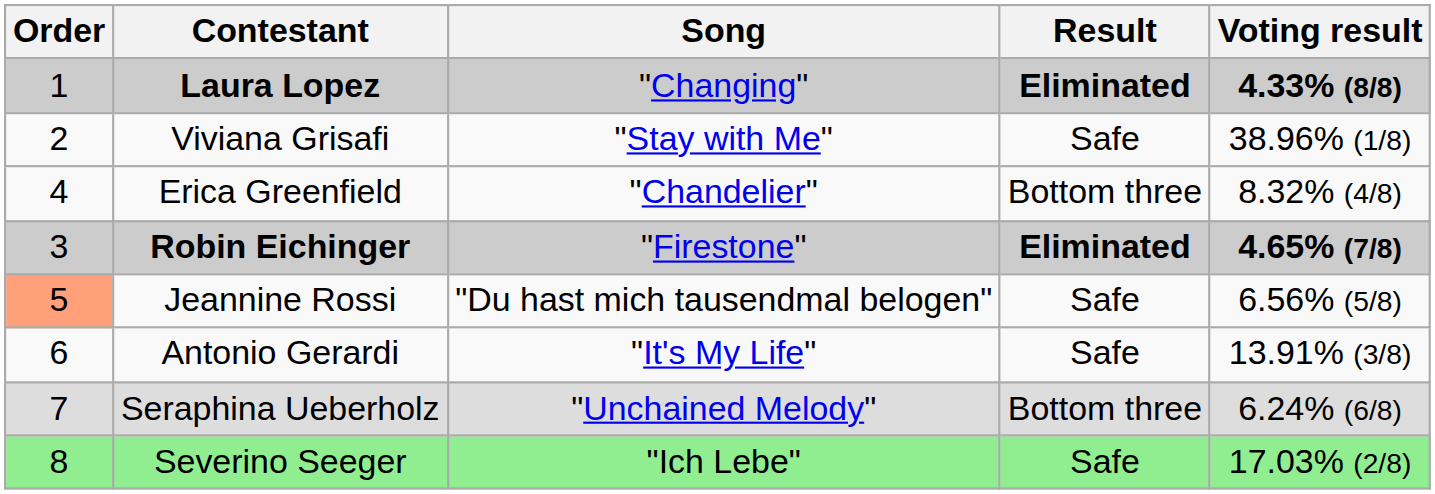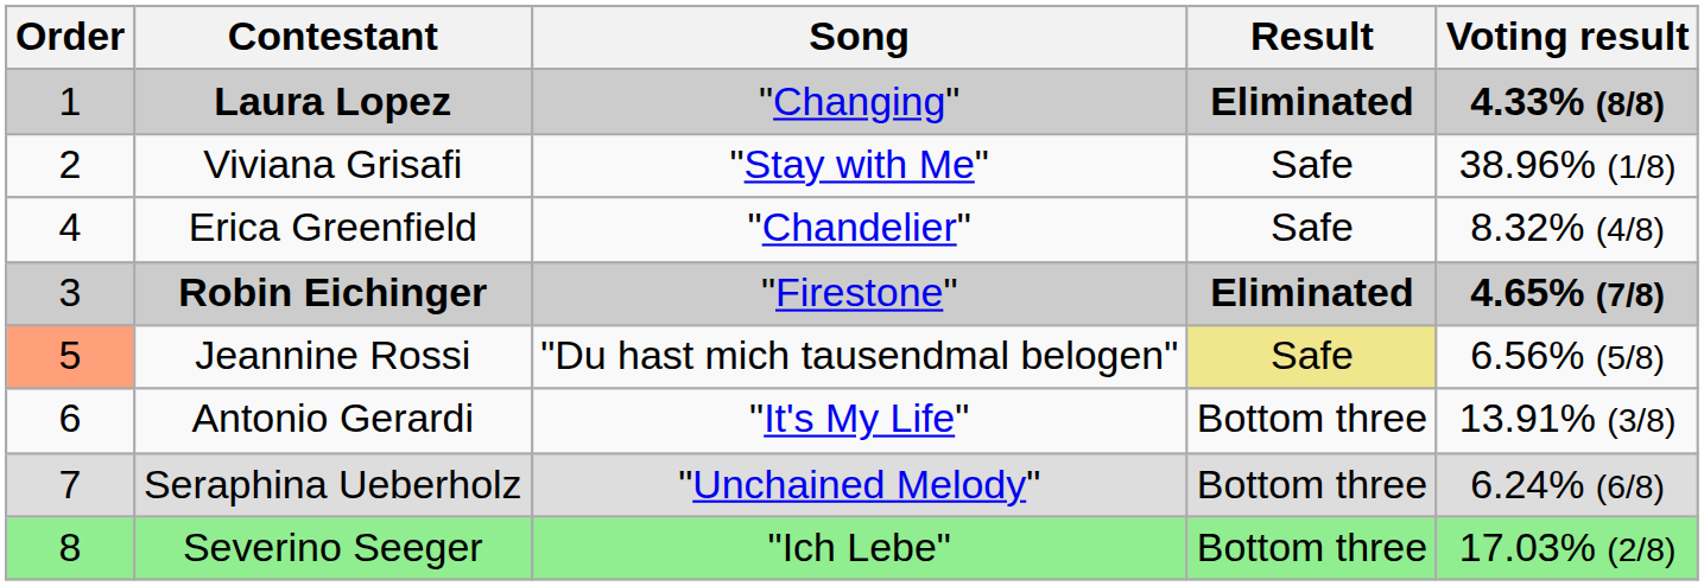Erica Greenfield | Result: Bottom three -> Safe
Jeannine Rossi | Result: no background -> khaki background
Antonio Gerardi | Result: Safe -> Bottom three
Severino Seeger | Result: Safe -> Bottom three
